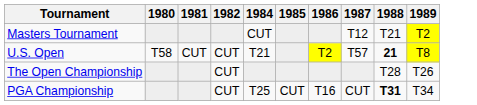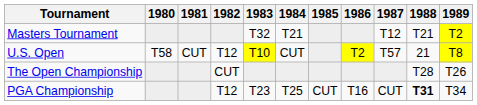+ column: 1983 | T32 | T10 | T23
Masters Tournament | 1984: CUT -> T21
U.S. Open | 1982: CUT -> T12
U.S. Open | 1984: T21 -> CUT
U.S. Open | 1988: bold -> normal
PGA Championship | 1982: CUT -> T12
